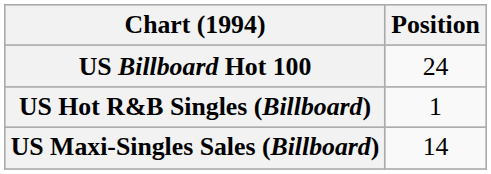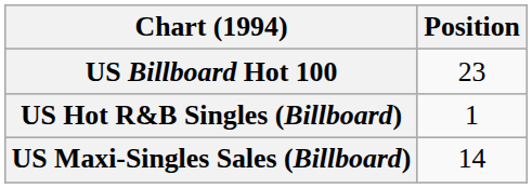US Billboard Hot 100 | Position: 24 -> 23
